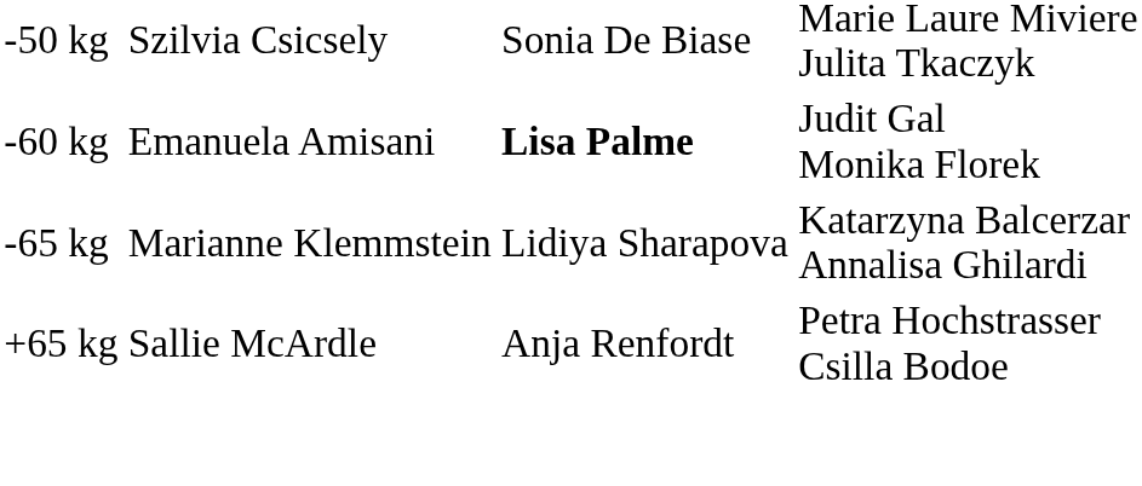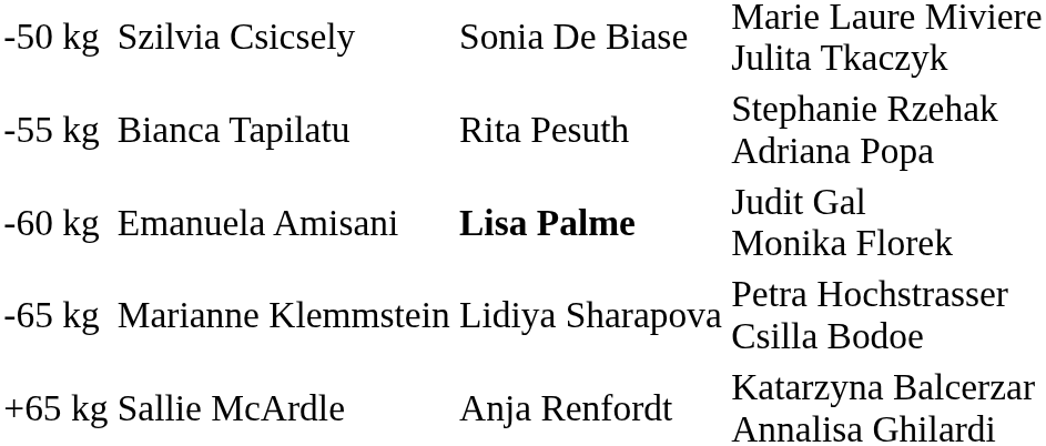+ row: -55 kg | Bianca Tapilatu | Rita Pesuth | Stephanie Rzehak Adriana Popa
-65 kg | column 4: Katarzyna Balcerzar Annalisa Ghilardi -> Petra Hochstrasser Csilla Bodoe
+65 kg | column 4: Petra Hochstrasser Csilla Bodoe -> Katarzyna Balcerzar Annalisa Ghilardi
